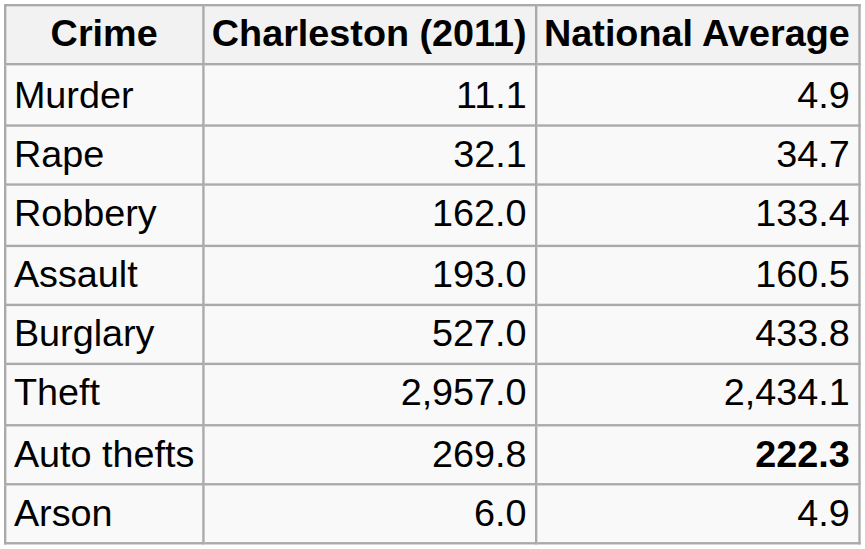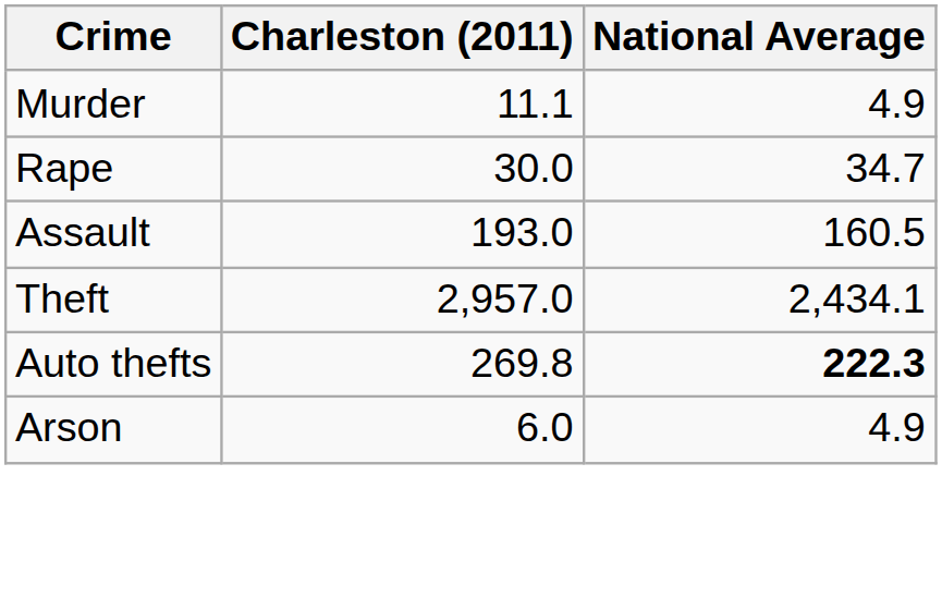Rape | Charleston (2011): 32.1 -> 30.0
- row: Robbery | 162.0 | 133.4
- row: Burglary | 527.0 | 433.8
